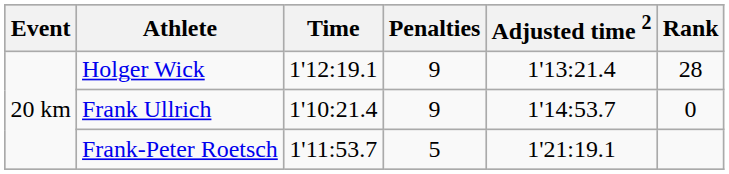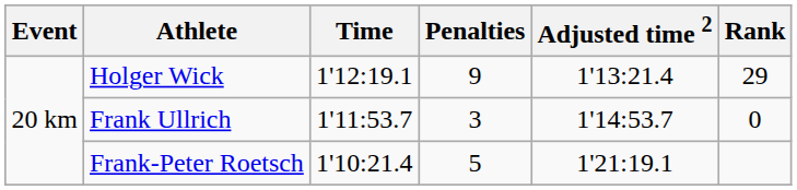Holger Wick | Rank: 28 -> 29
Frank Ullrich | Time: 1'10:21.4 -> 1'11:53.7
Frank Ullrich | Penalties: 9 -> 3
Frank-Peter Roetsch | Time: 1'11:53.7 -> 1'10:21.4
